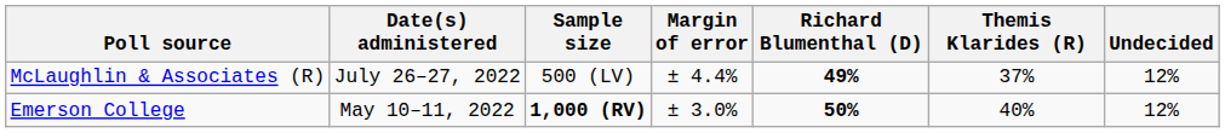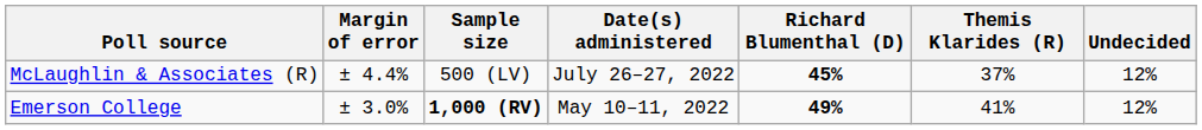columns swapped: Date(s) administered <-> Margin of error
McLaughlin & Associates (R) | Richard Blumenthal (D): 49% -> 45%
Emerson College | Richard Blumenthal (D): 50% -> 49%
Emerson College | Themis Klarides (R): 40% -> 41%
